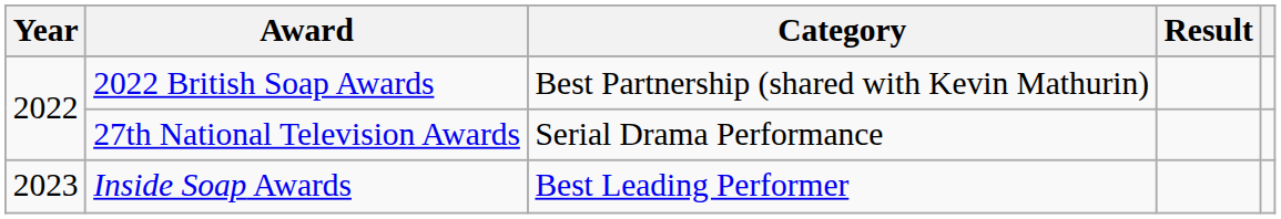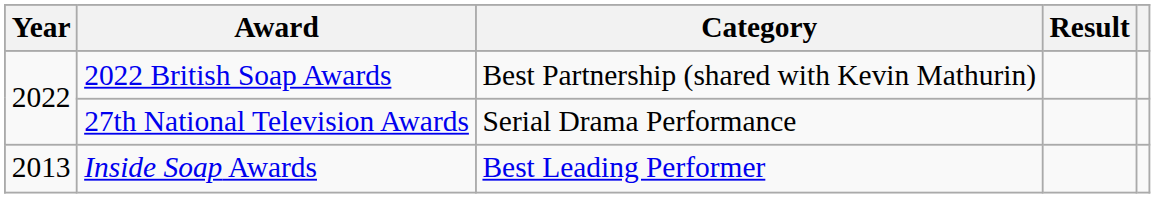Inside Soap Awards | Year: 2023 -> 2013
